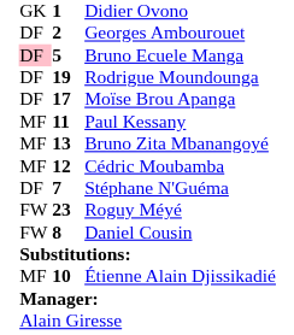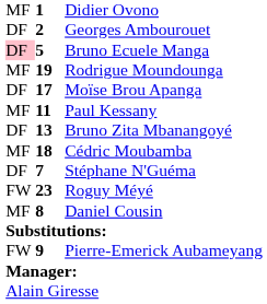Didier Ovono | column 1: GK -> MF
Rodrigue Moundounga | column 1: DF -> MF
Bruno Zita Mbanangoyé | column 1: MF -> DF
Cédric Moubamba | column 2: 12 -> 18
Daniel Cousin | column 1: FW -> MF
- row: MF | 10 | Étienne Alain Djissikadié
+ row: FW | 9 | Pierre-Emerick Aubameyang
